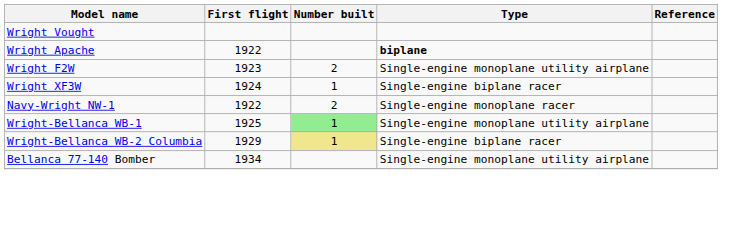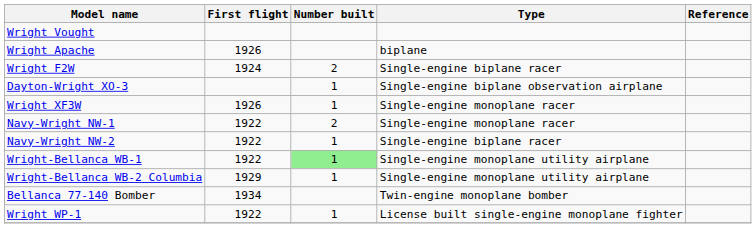Wright Apache | First flight: 1922 -> 1926
Wright Apache | Type: bold -> normal
Wright F2W | First flight: 1923 -> 1924
Wright F2W | Type: Single-engine monoplane utility airplane -> Single-engine biplane racer
+ row: Dayton-Wright XO-3 | 1 | Single-engine biplane observation airplane
Wright XF3W | First flight: 1924 -> 1926
Wright XF3W | Type: Single-engine biplane racer -> Single-engine monoplane racer
+ row: Navy-Wright NW-2 | 1922 | 1 | Single-engine biplane racer
Wright-Bellanca WB-1 | First flight: 1925 -> 1922
Wright-Bellanca WB-2 Columbia | Number built: khaki background -> no background
Wright-Bellanca WB-2 Columbia | Type: Single-engine biplane racer -> Single-engine monoplane utility airplane
Bellanca 77-140 Bomber | Type: Single-engine monoplane utility airplane -> Twin-engine monoplane bomber
+ row: Wright WP-1 | 1922 | 1 | License built single-engine monoplane fighter
